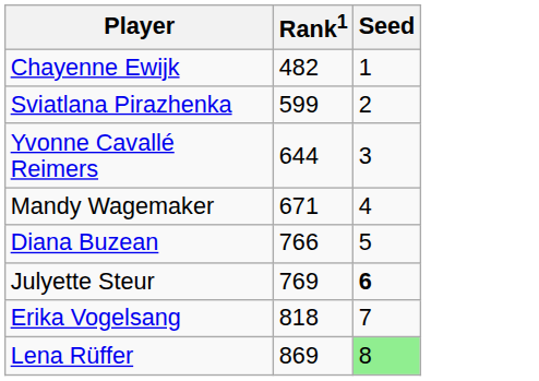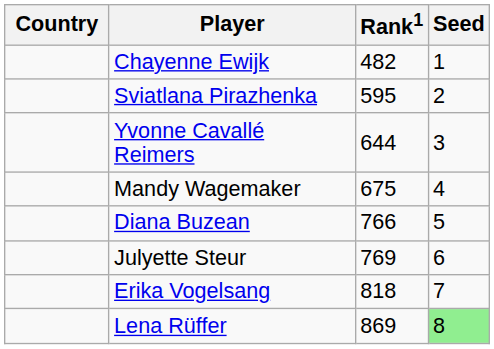+ column: Country
Sviatlana Pirazhenka | Rank1: 599 -> 595
Mandy Wagemaker | Rank1: 671 -> 675
Julyette Steur | Seed: bold -> normal
